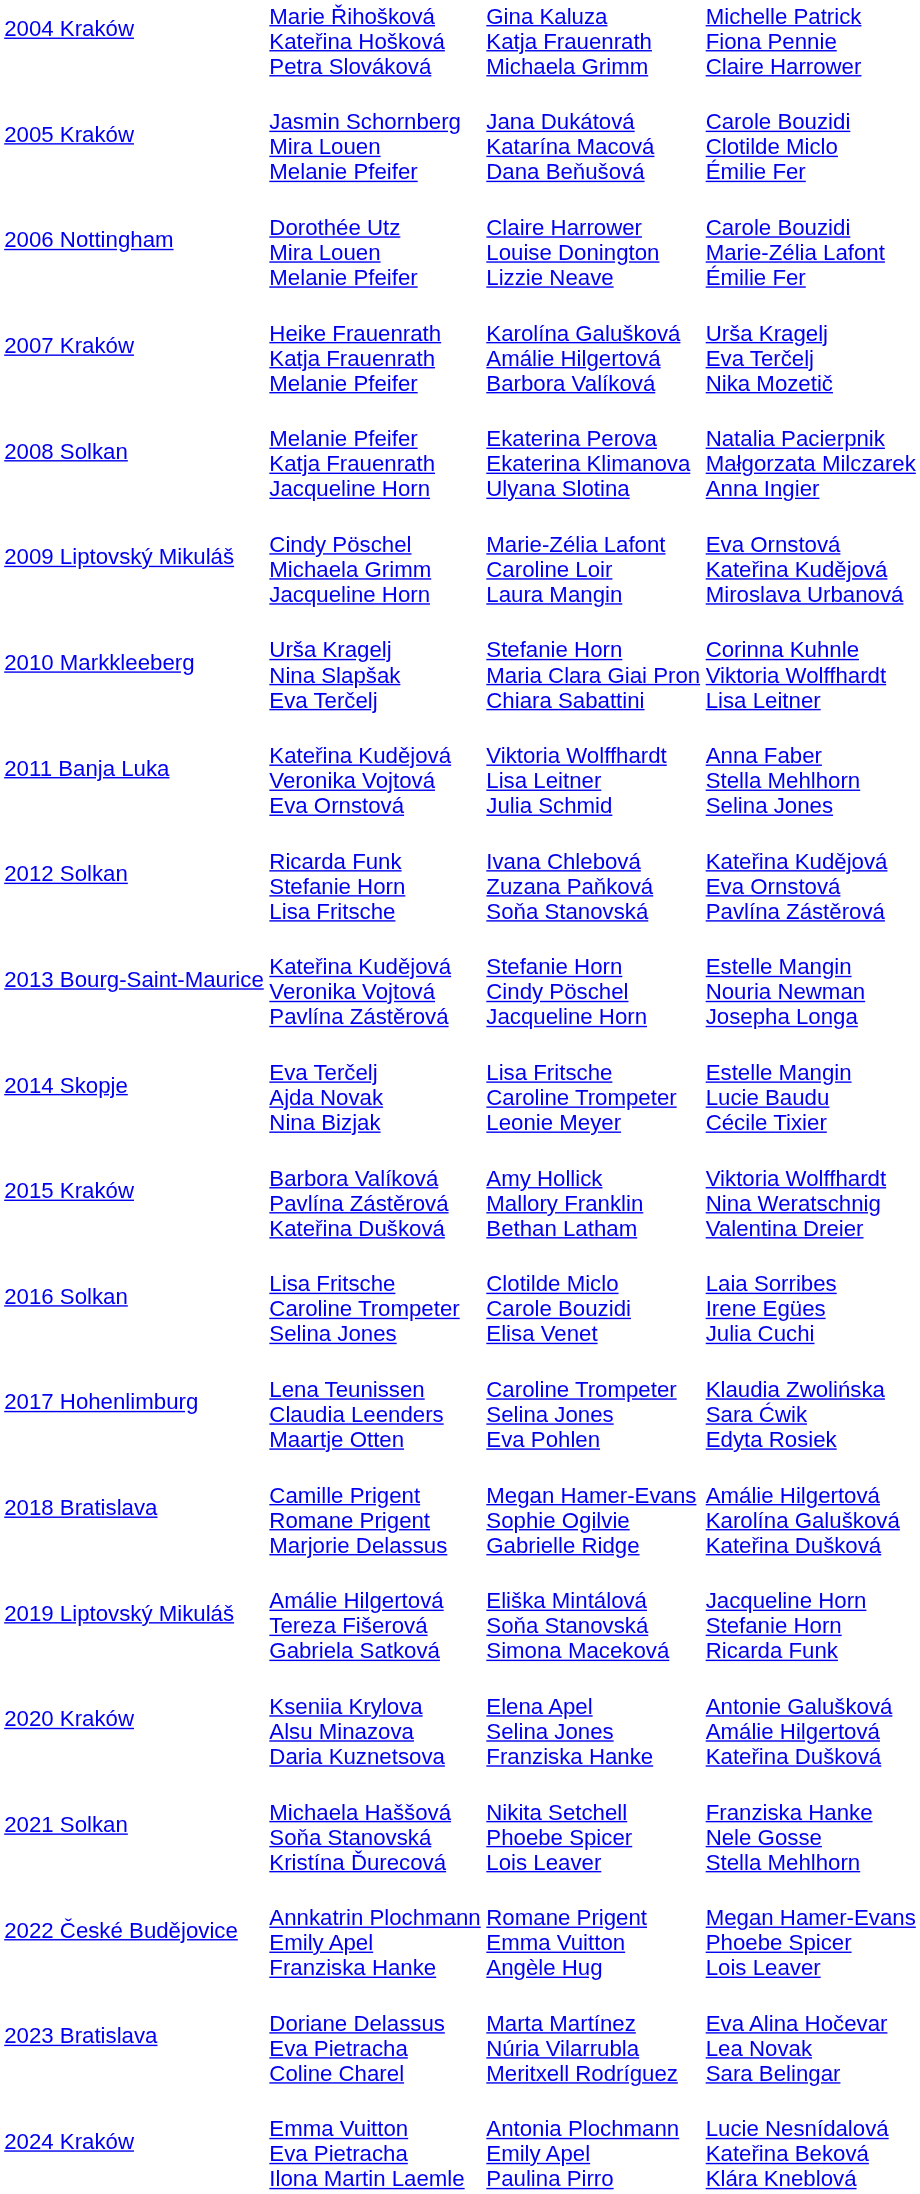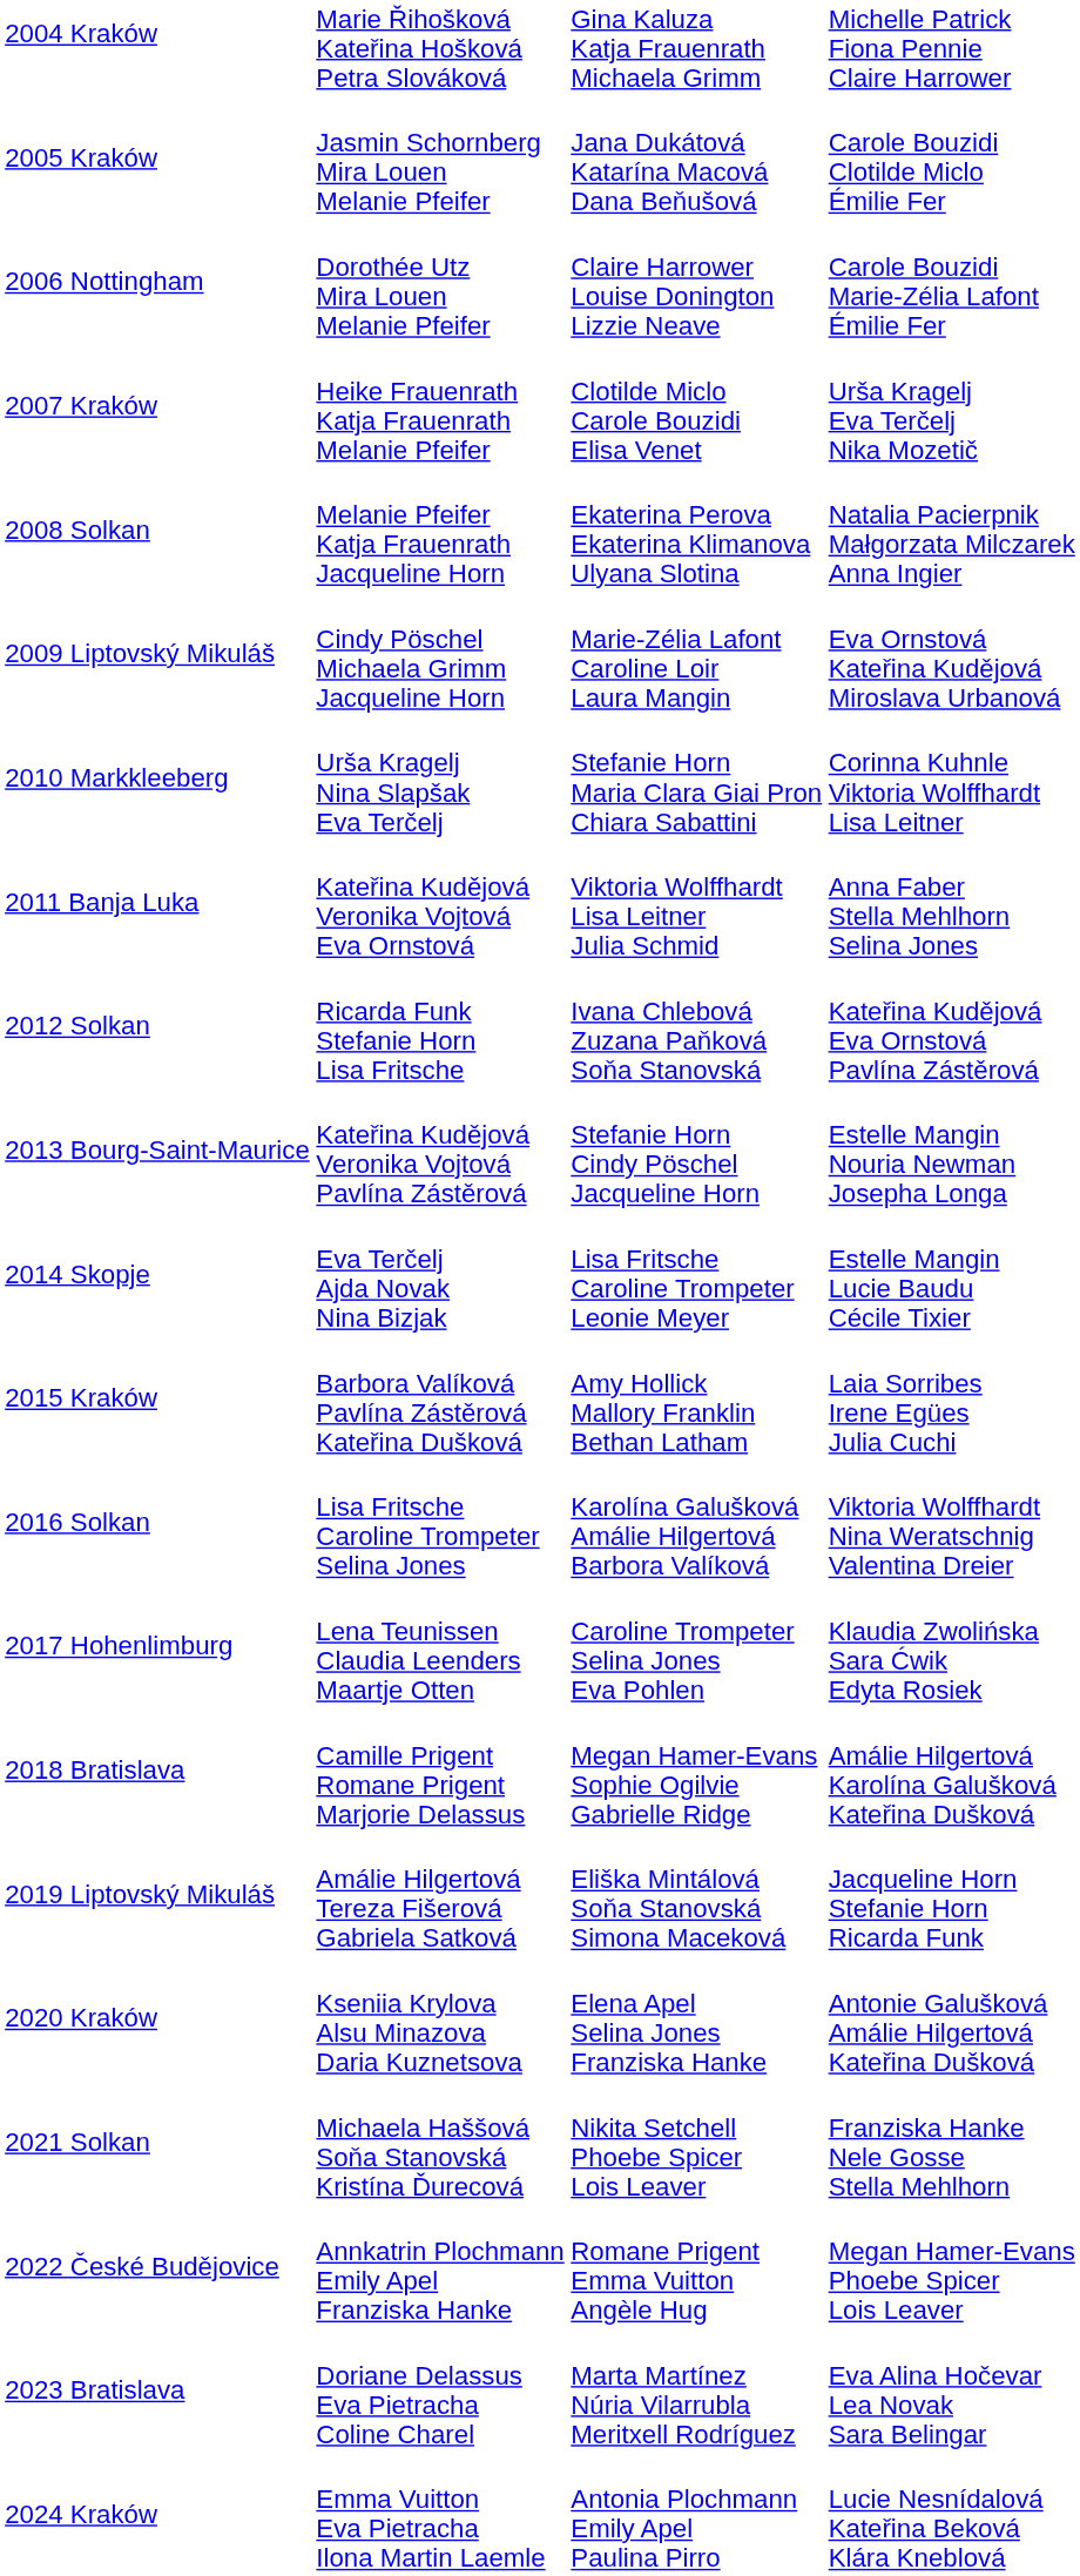2007 Kraków | column 3: Karolína Galušková Amálie Hilgertová Barbora Valíková -> Clotilde Miclo Carole Bouzidi Elisa Venet
2015 Kraków | column 4: Viktoria Wolffhardt Nina Weratschnig Valentina Dreier -> Laia Sorribes Irene Egües Julia Cuchi
2016 Solkan | column 3: Clotilde Miclo Carole Bouzidi Elisa Venet -> Karolína Galušková Amálie Hilgertová Barbora Valíková
2016 Solkan | column 4: Laia Sorribes Irene Egües Julia Cuchi -> Viktoria Wolffhardt Nina Weratschnig Valentina Dreier
